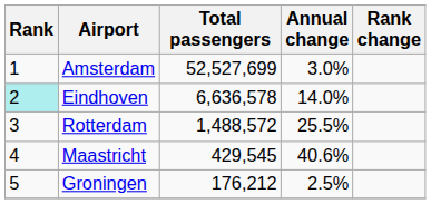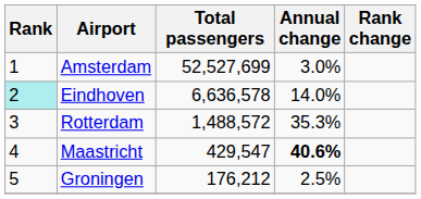Rotterdam | Annual change: 25.5% -> 35.3%
Maastricht | Total passengers: 429,545 -> 429,547
Maastricht | Annual change: normal -> bold
